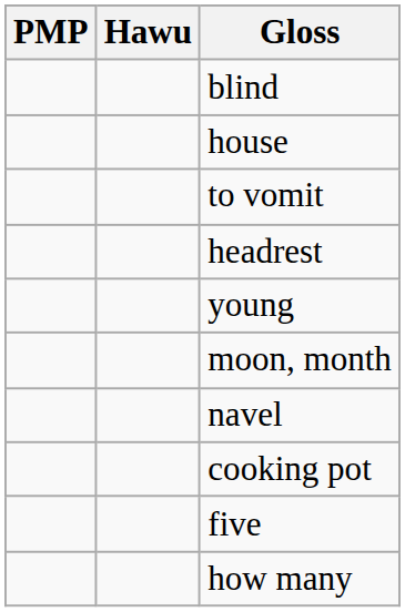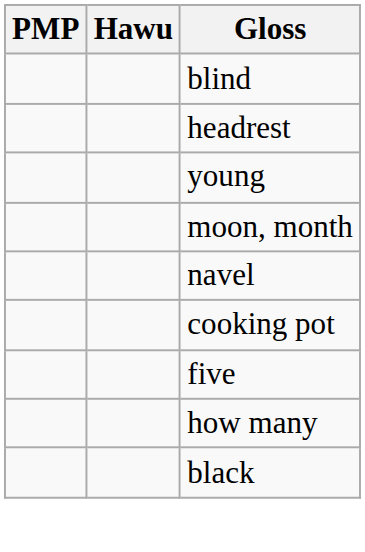- row: house
- row: to vomit
+ row: black
